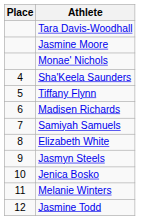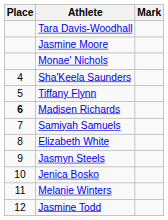+ column: Mark
Madisen Richards | Place: normal -> bold
